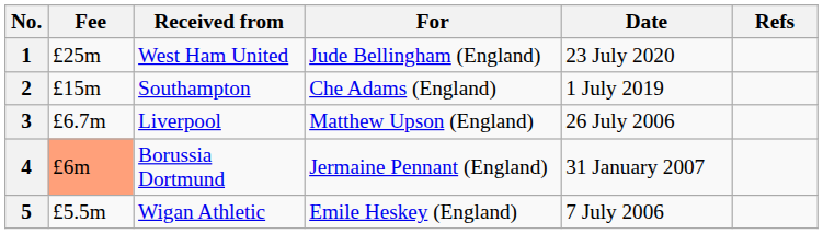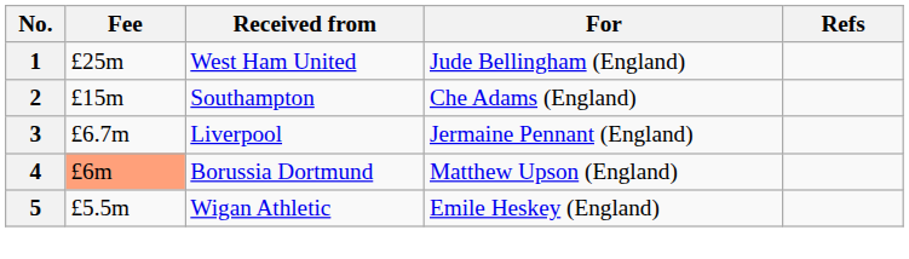- column: Date | 23 July 2020 | 1 July 2019 | 26 July 2006 | 31 January 2007 | 7 July 2006
3 | For: Matthew Upson (England) -> Jermaine Pennant (England)
4 | For: Jermaine Pennant (England) -> Matthew Upson (England)
